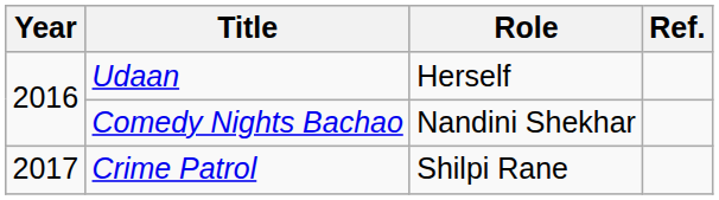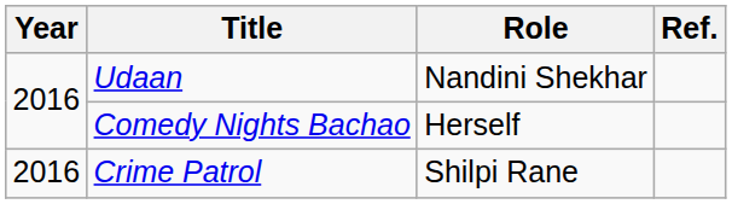Udaan | Role: Herself -> Nandini Shekhar
Comedy Nights Bachao | Role: Nandini Shekhar -> Herself
Crime Patrol | Year: 2017 -> 2016
